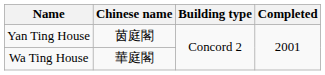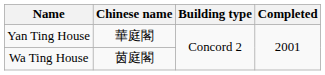Yan Ting House | Chinese name: 茵庭閣 -> 華庭閣
Wa Ting House | Chinese name: 華庭閣 -> 茵庭閣
